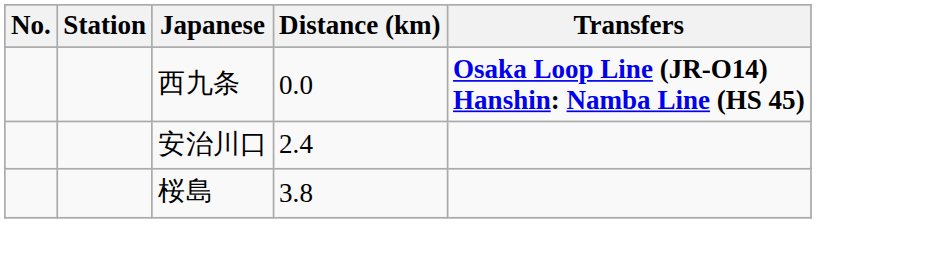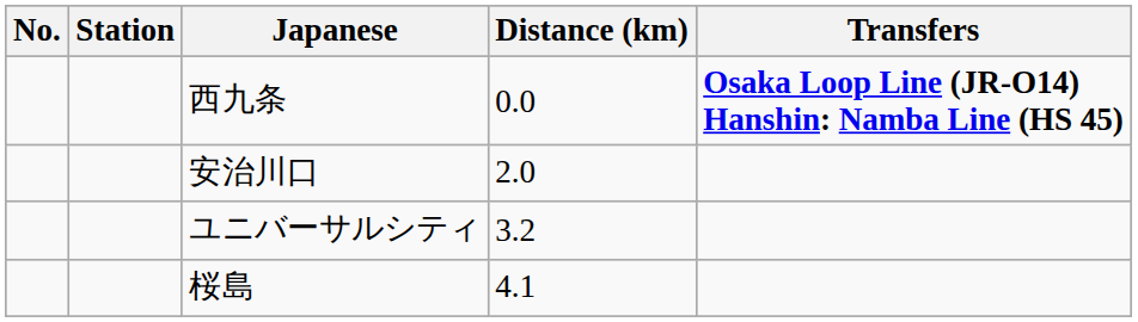安治川口 | Distance (km): 2.4 -> 2.0
+ row: ユニバーサルシティ | 3.2
桜島 | Distance (km): 3.8 -> 4.1
